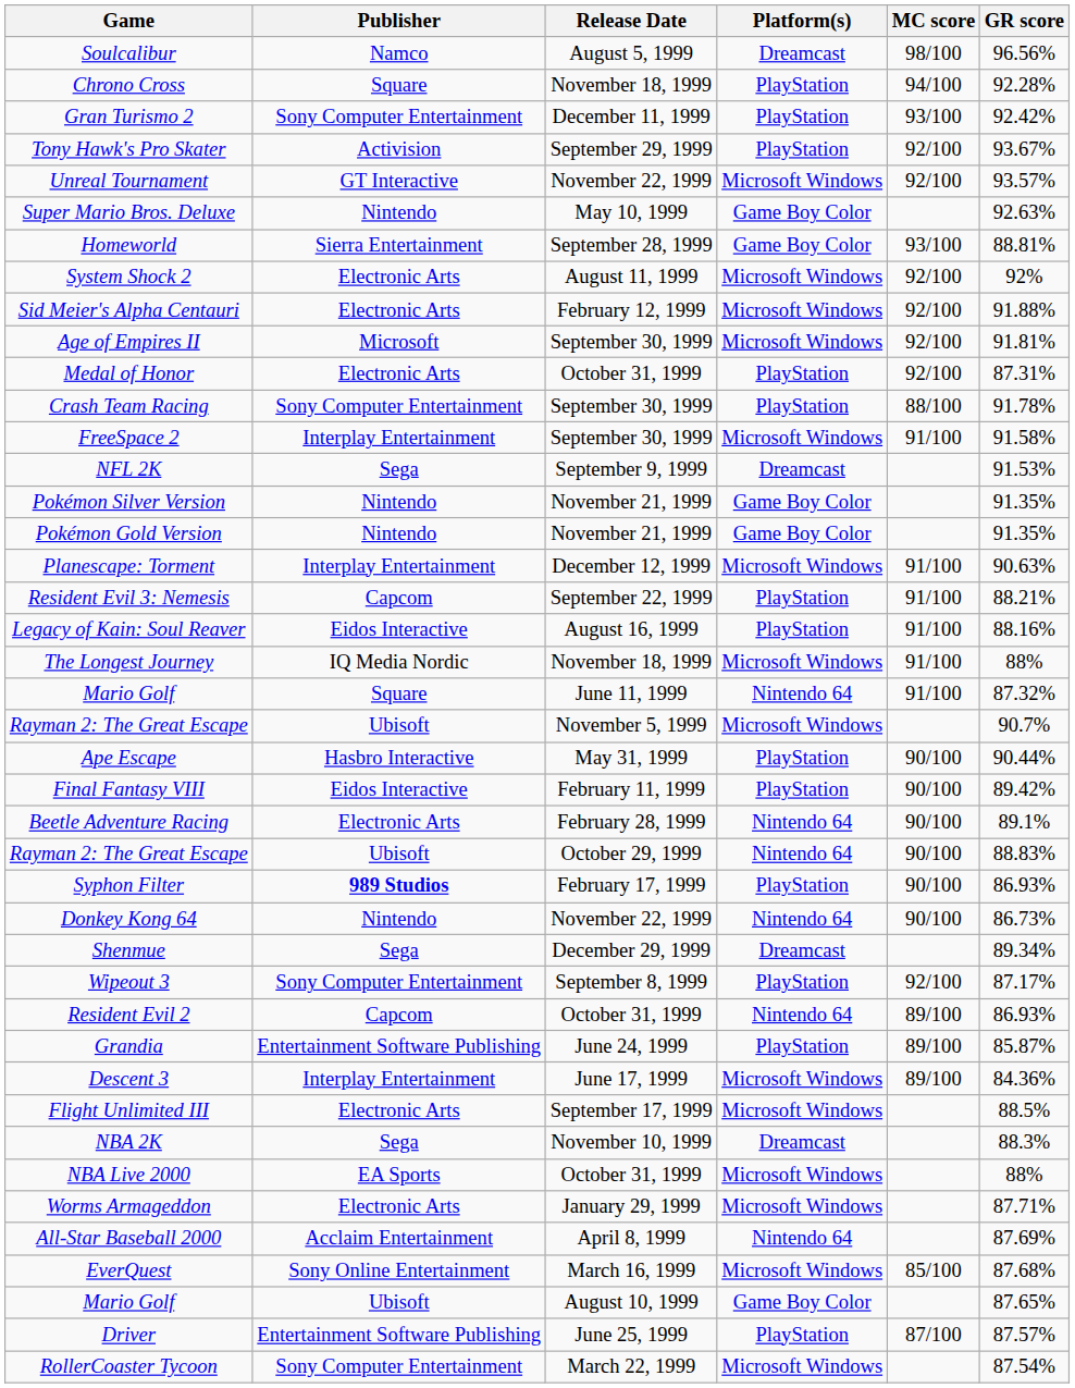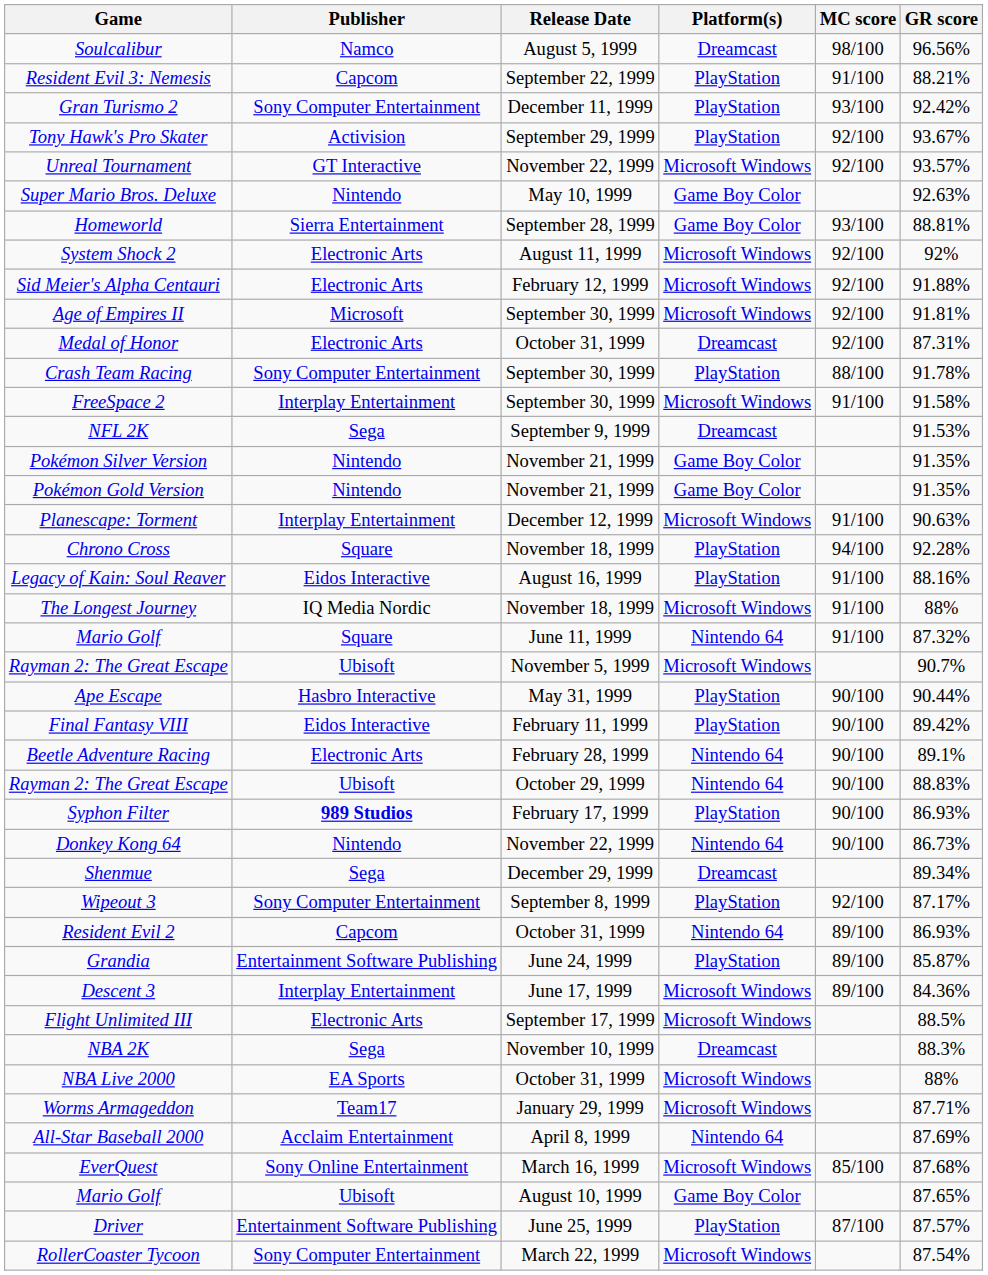rows swapped: Chrono Cross <-> Resident Evil 3: Nemesis
Medal of Honor | Platform(s): PlayStation -> Dreamcast
Worms Armageddon | Publisher: Electronic Arts -> Team17
